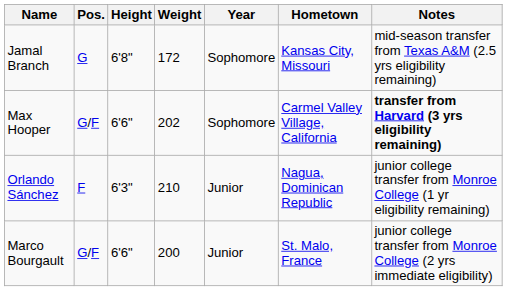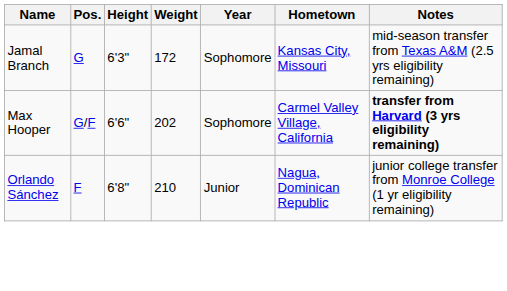Jamal Branch | Height: 6'8" -> 6'3"
Orlando Sánchez | Height: 6'3" -> 6'8"
- row: Marco Bourgault | G/F | 6'6" | 200 | Junior | St. Malo, France | junior college transfer from Monroe College (2 yrs immediate eligibility)
